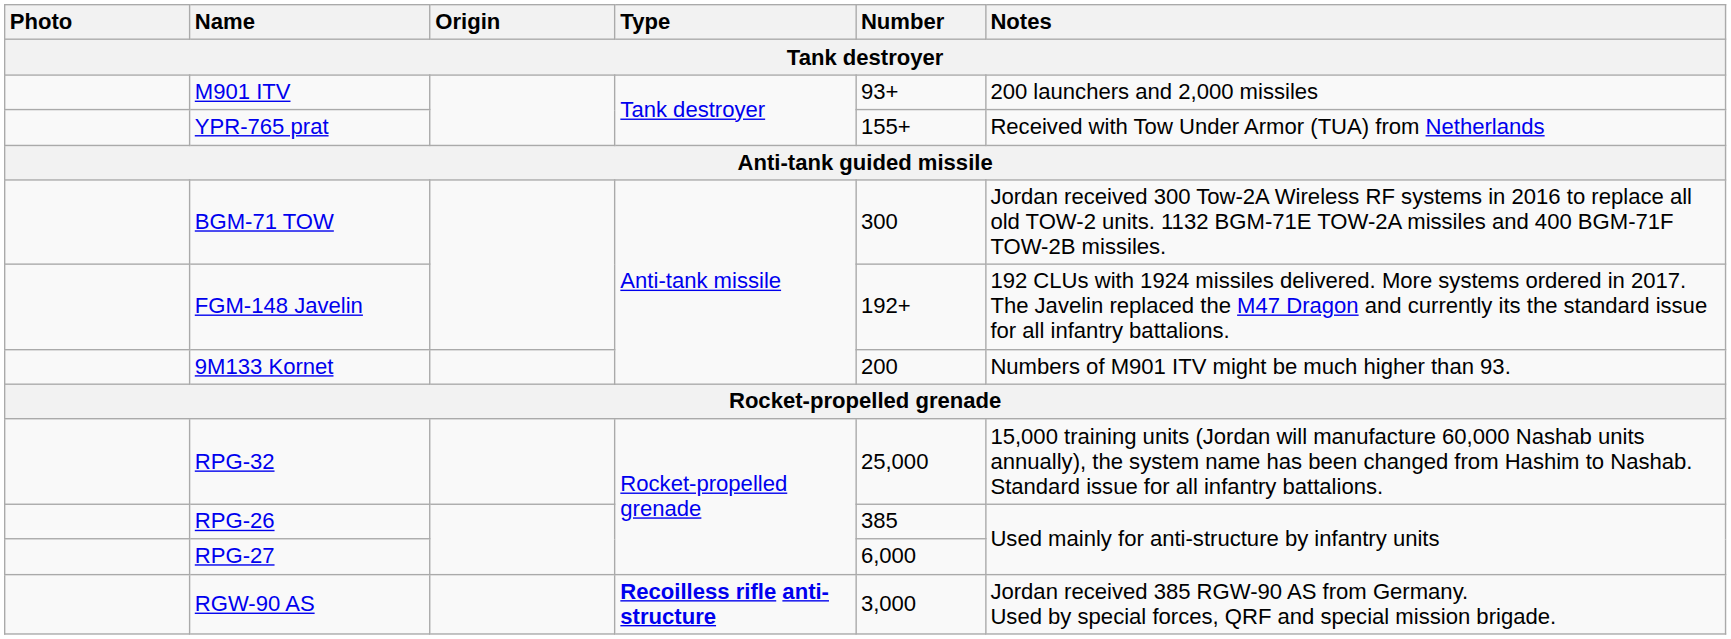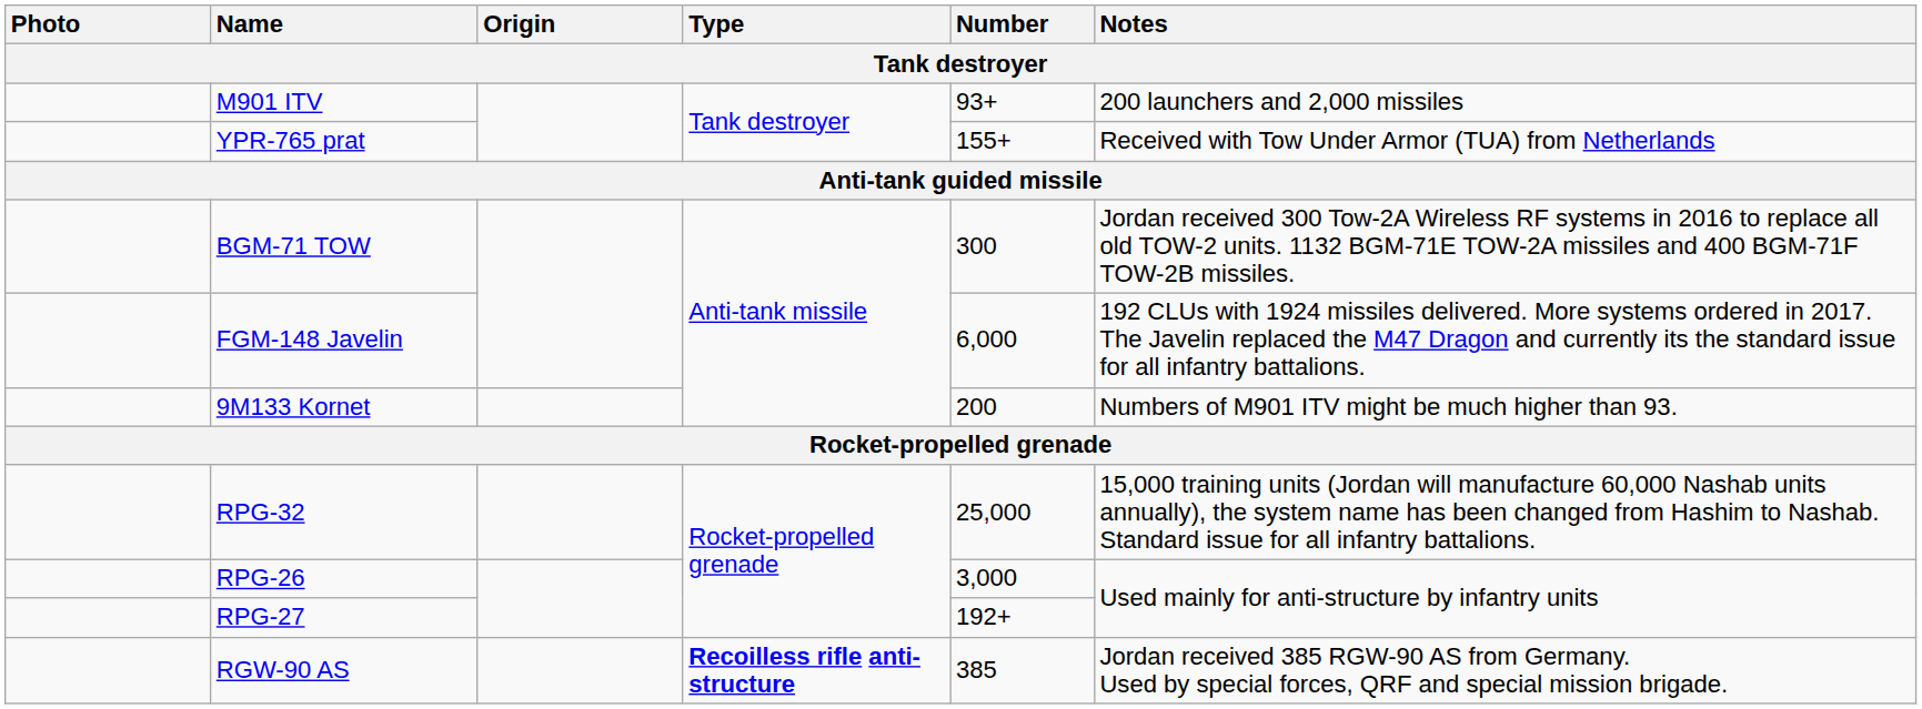FGM-148 Javelin | Number: 192+ -> 6,000
RPG-26 | Number: 385 -> 3,000
RPG-27 | Number: 6,000 -> 192+
RGW-90 AS | Number: 3,000 -> 385
